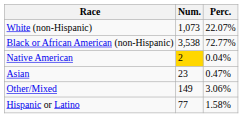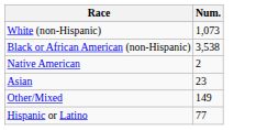- column: Perc. | 22.07% | 72.77% | 0.04% | 0.47% | 3.06% | 1.58%
Native American | Num.: gold background -> no background
